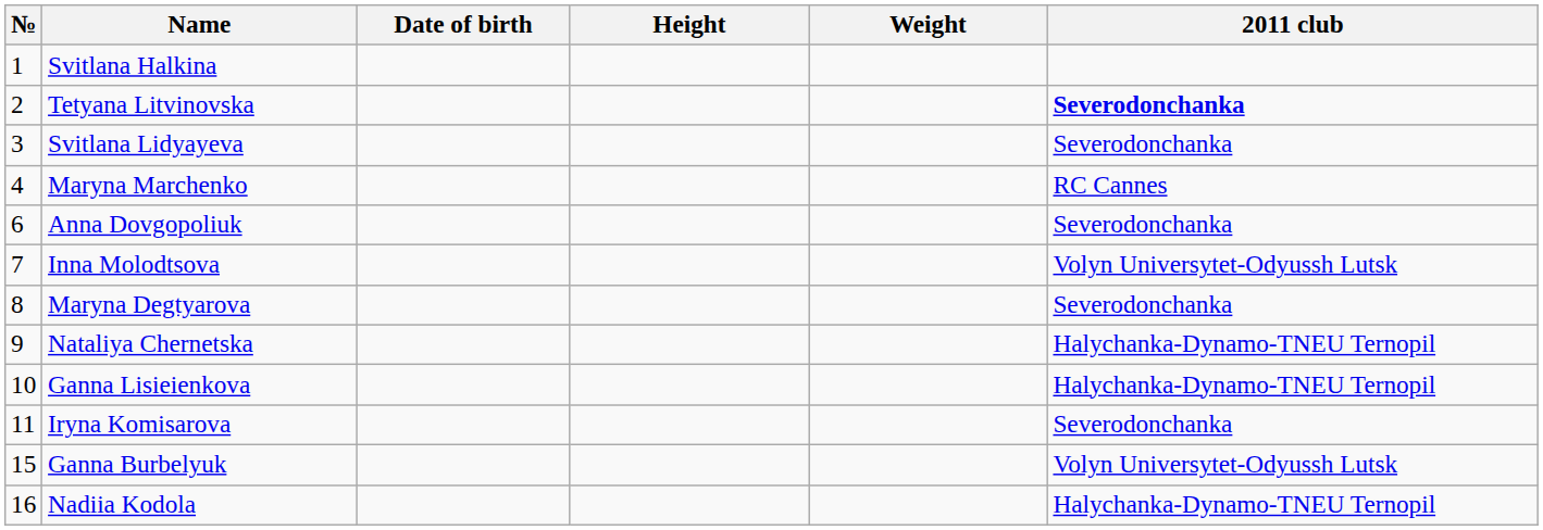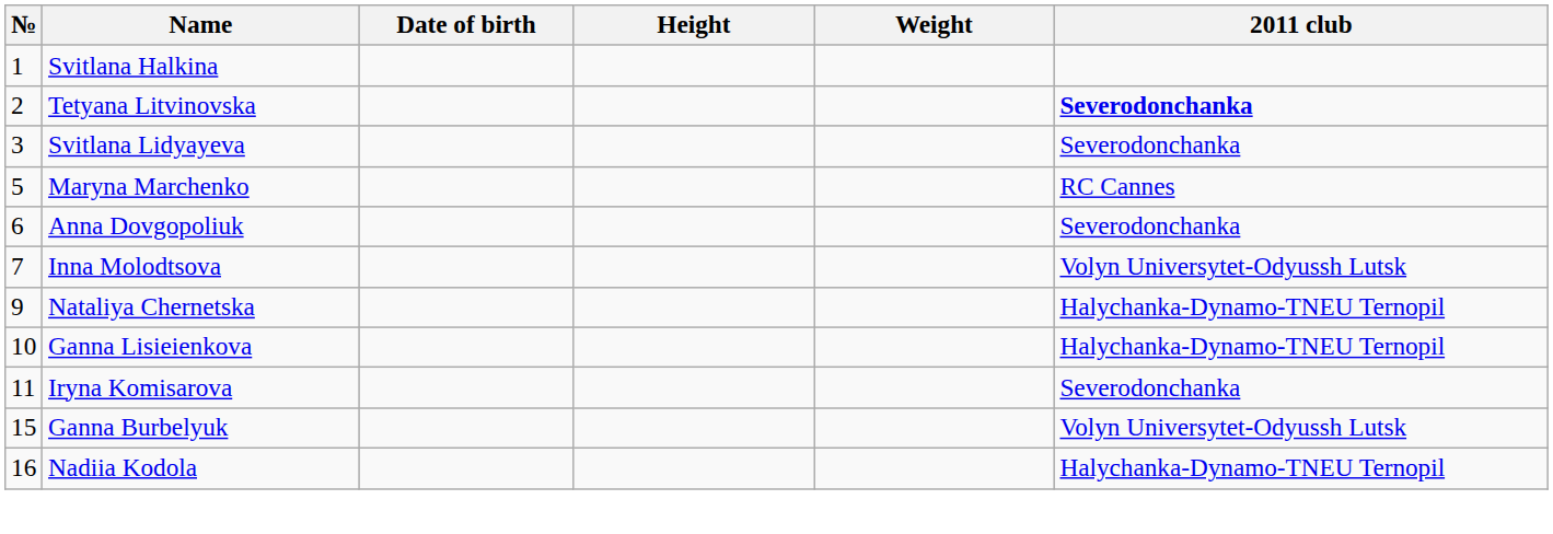Maryna Marchenko | №: 4 -> 5
- row: 8 | Maryna Degtyarova | Severodonchanka
